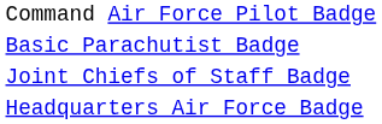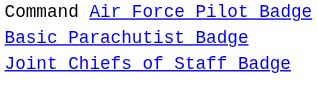- row: Headquarters Air Force Badge
